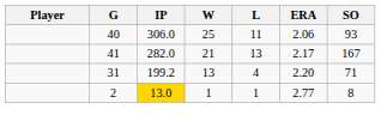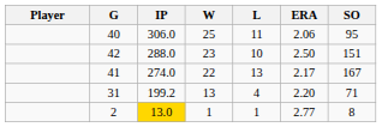40 | SO: 93 -> 95
+ row: 42 | 288.0 | 23 | 10 | 2.50 | 151
41 | IP: 282.0 -> 274.0
41 | W: 21 -> 22
